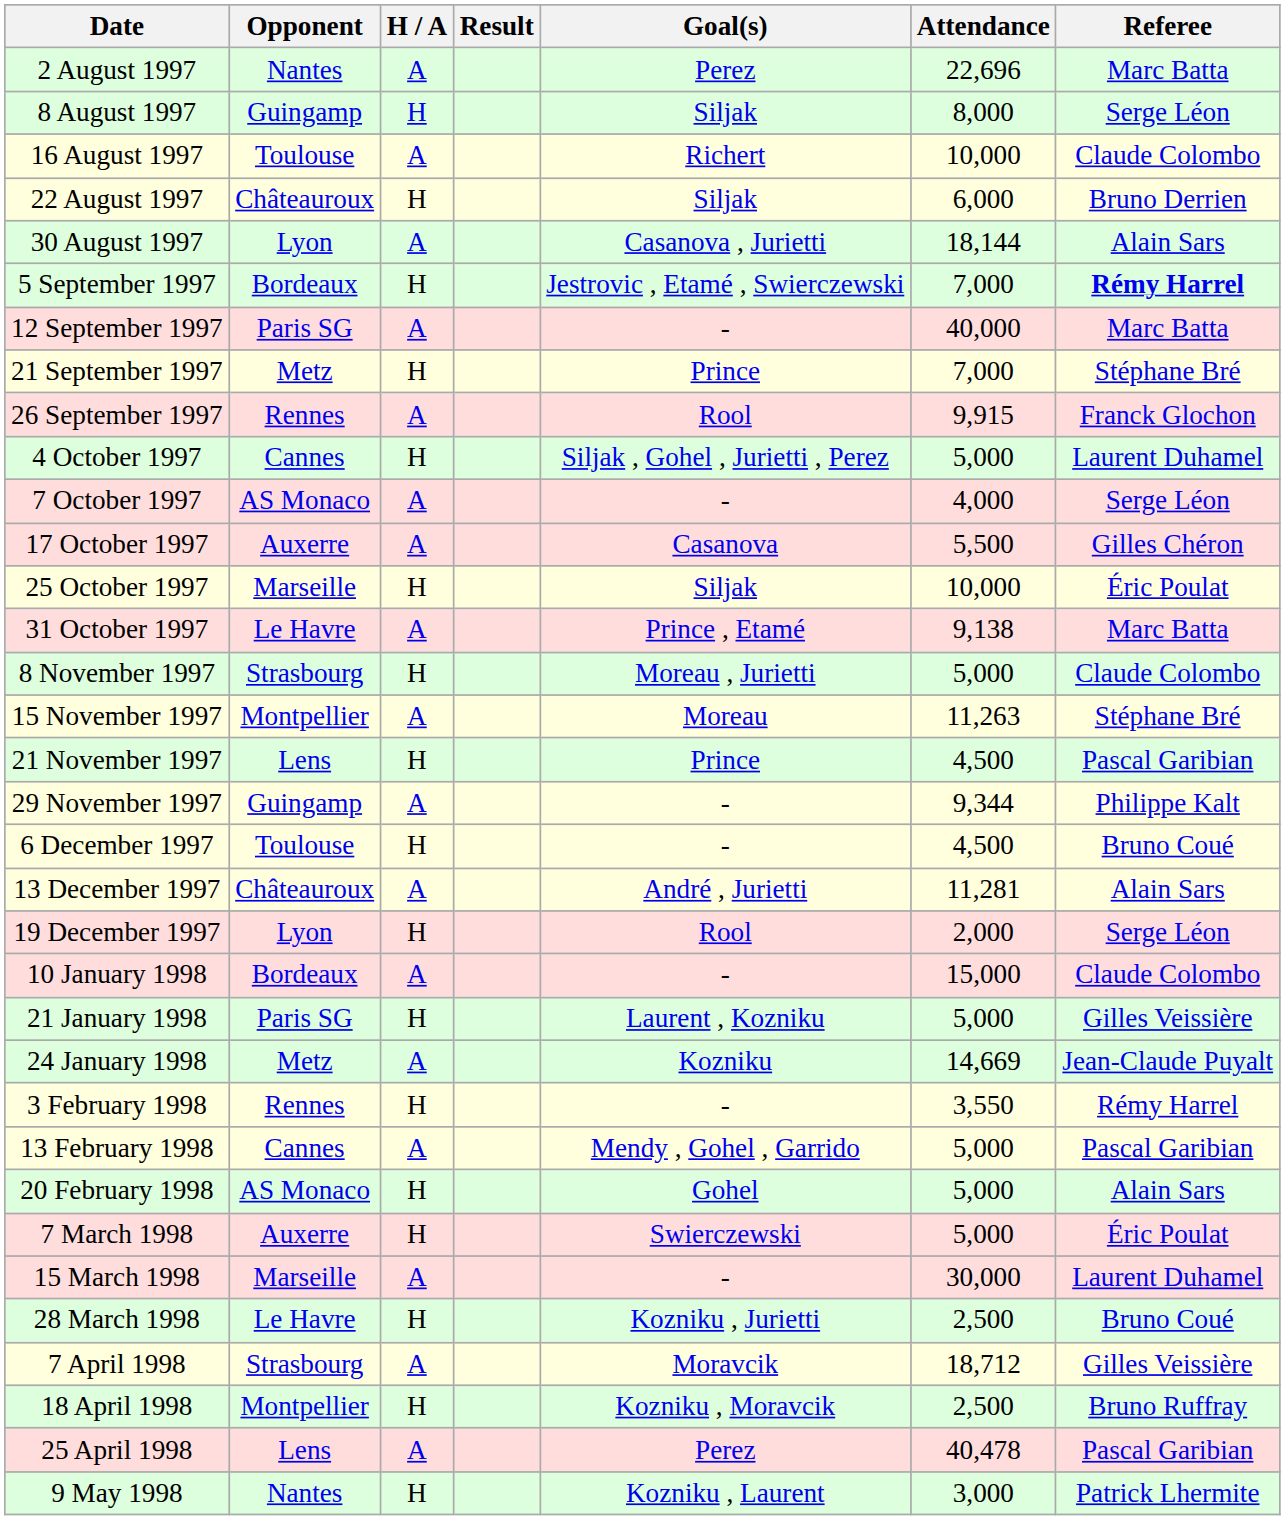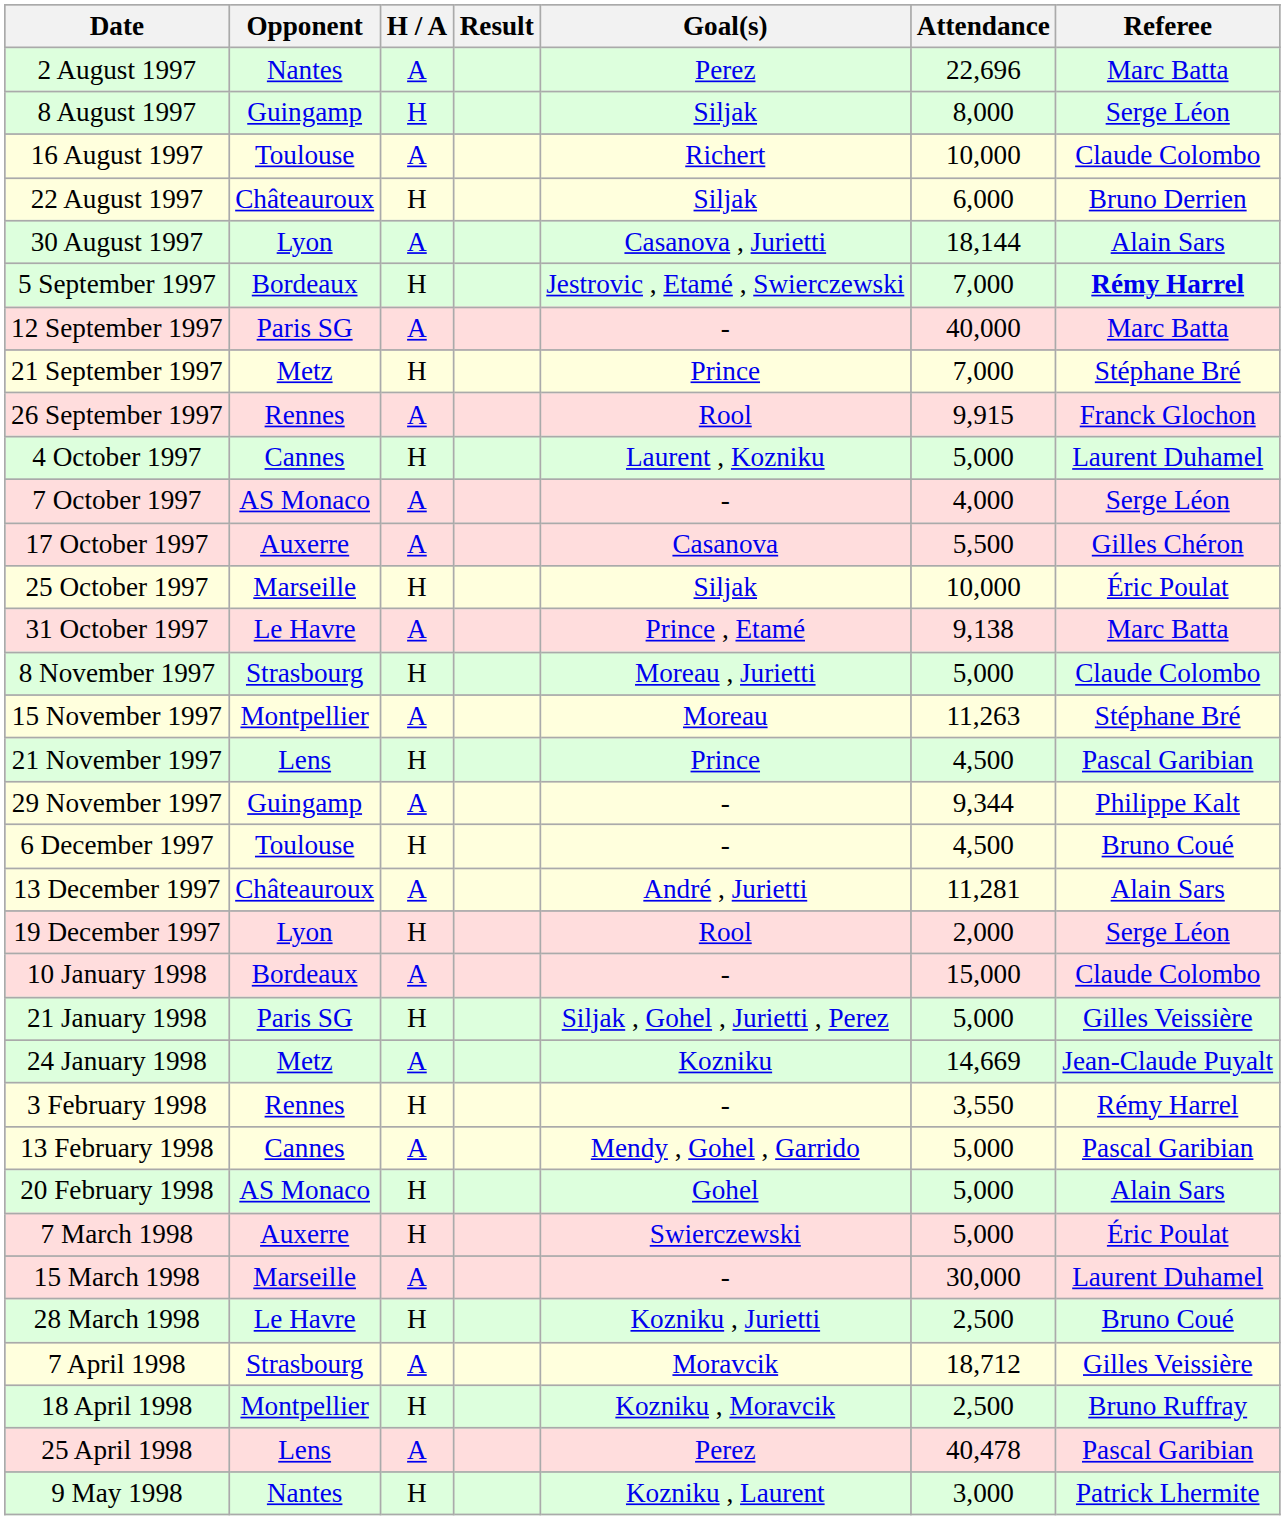4 October 1997 | Goal(s): Siljak , Gohel , Jurietti , Perez -> Laurent , Kozniku
21 January 1998 | Goal(s): Laurent , Kozniku -> Siljak , Gohel , Jurietti , Perez
